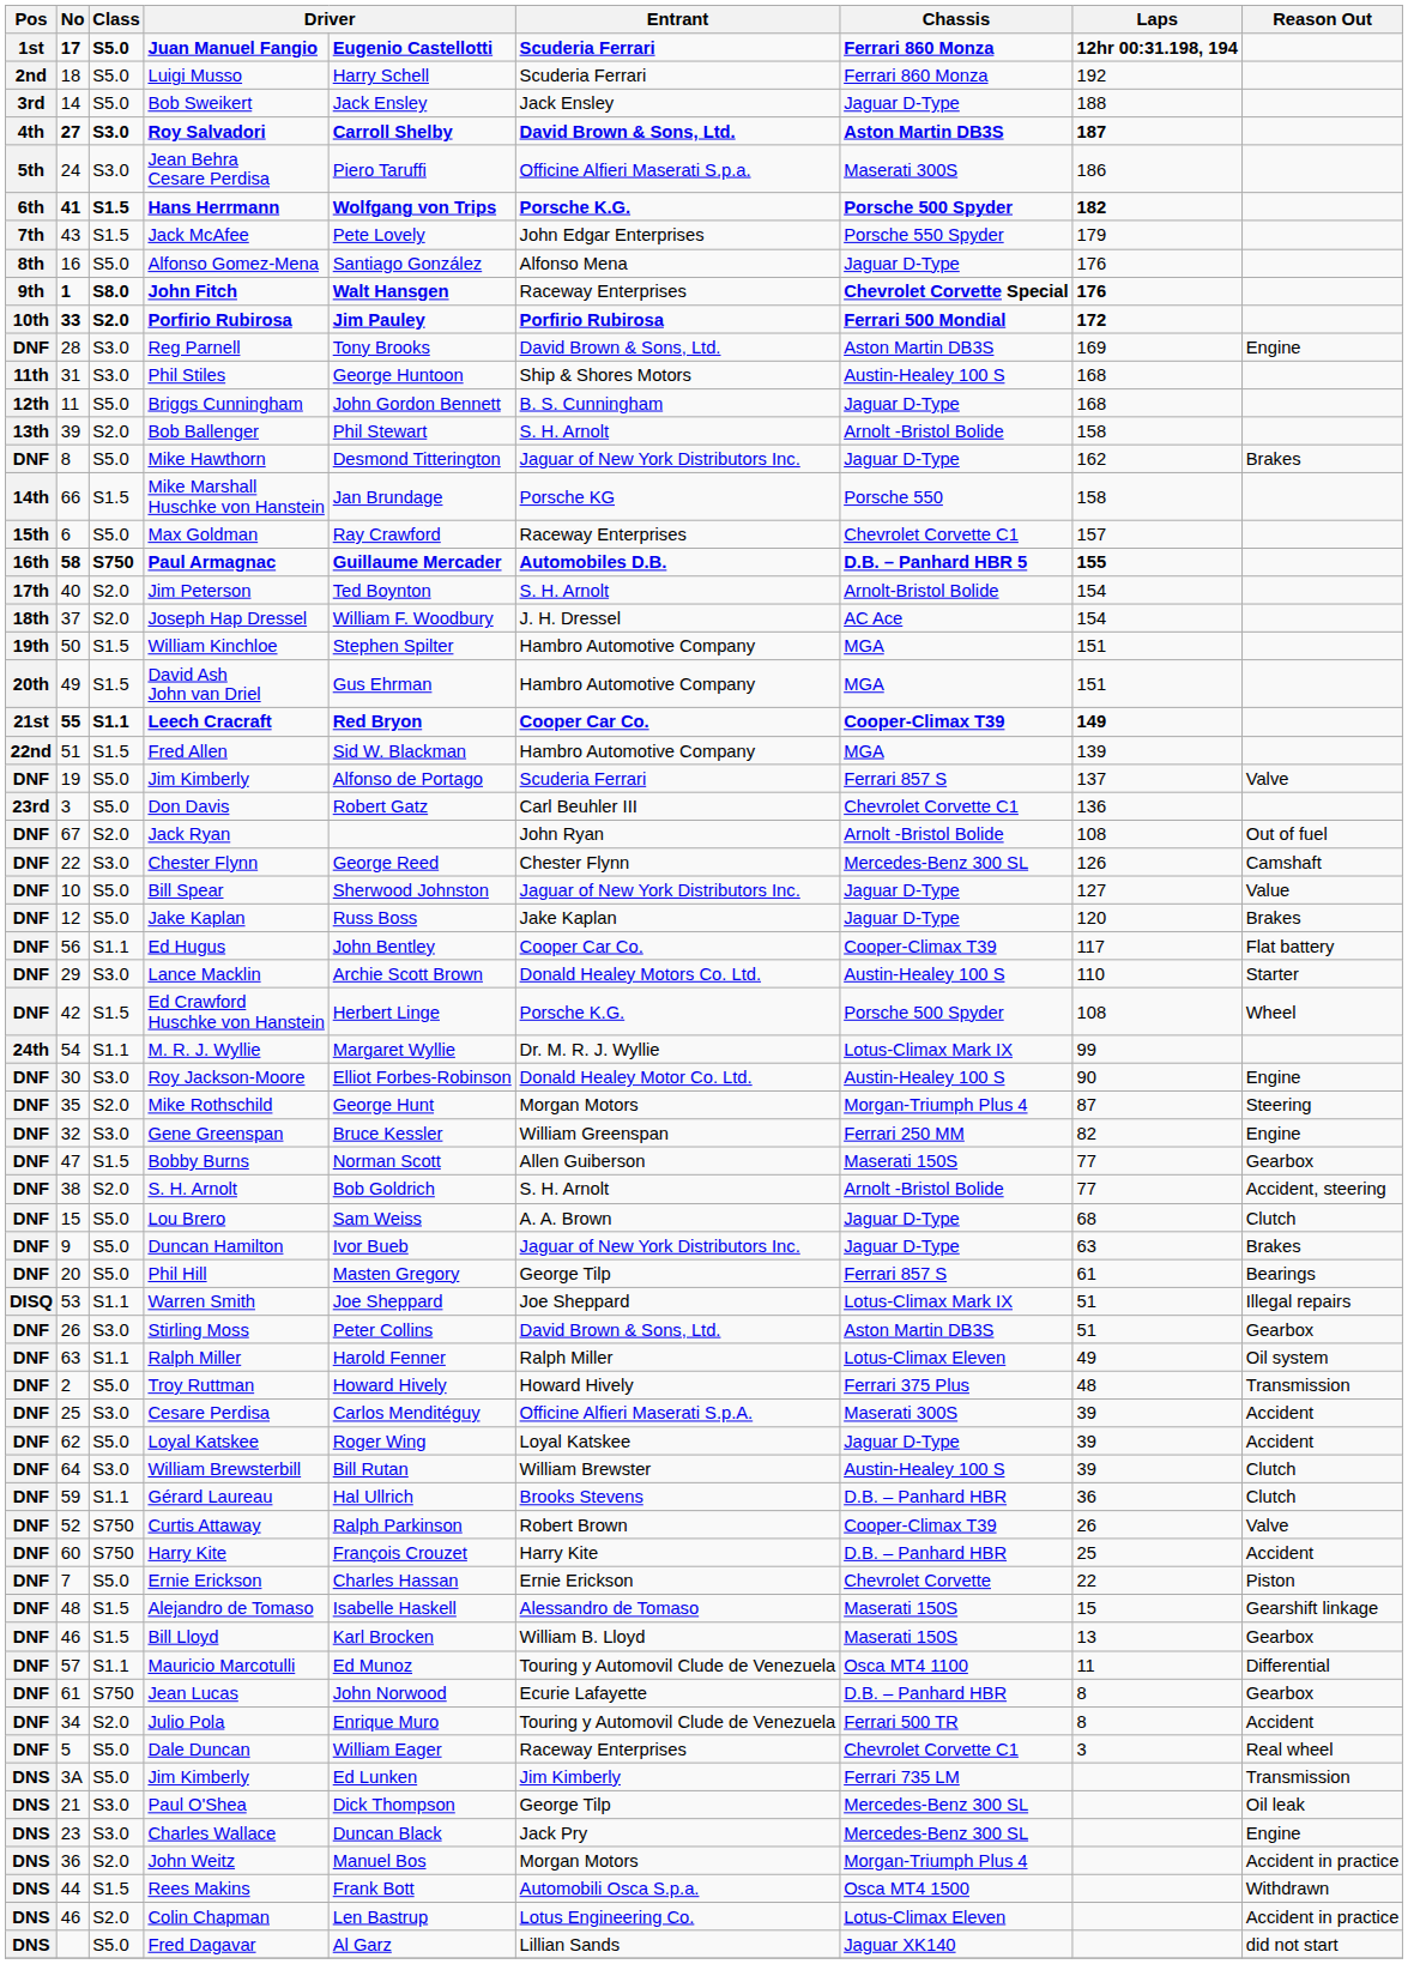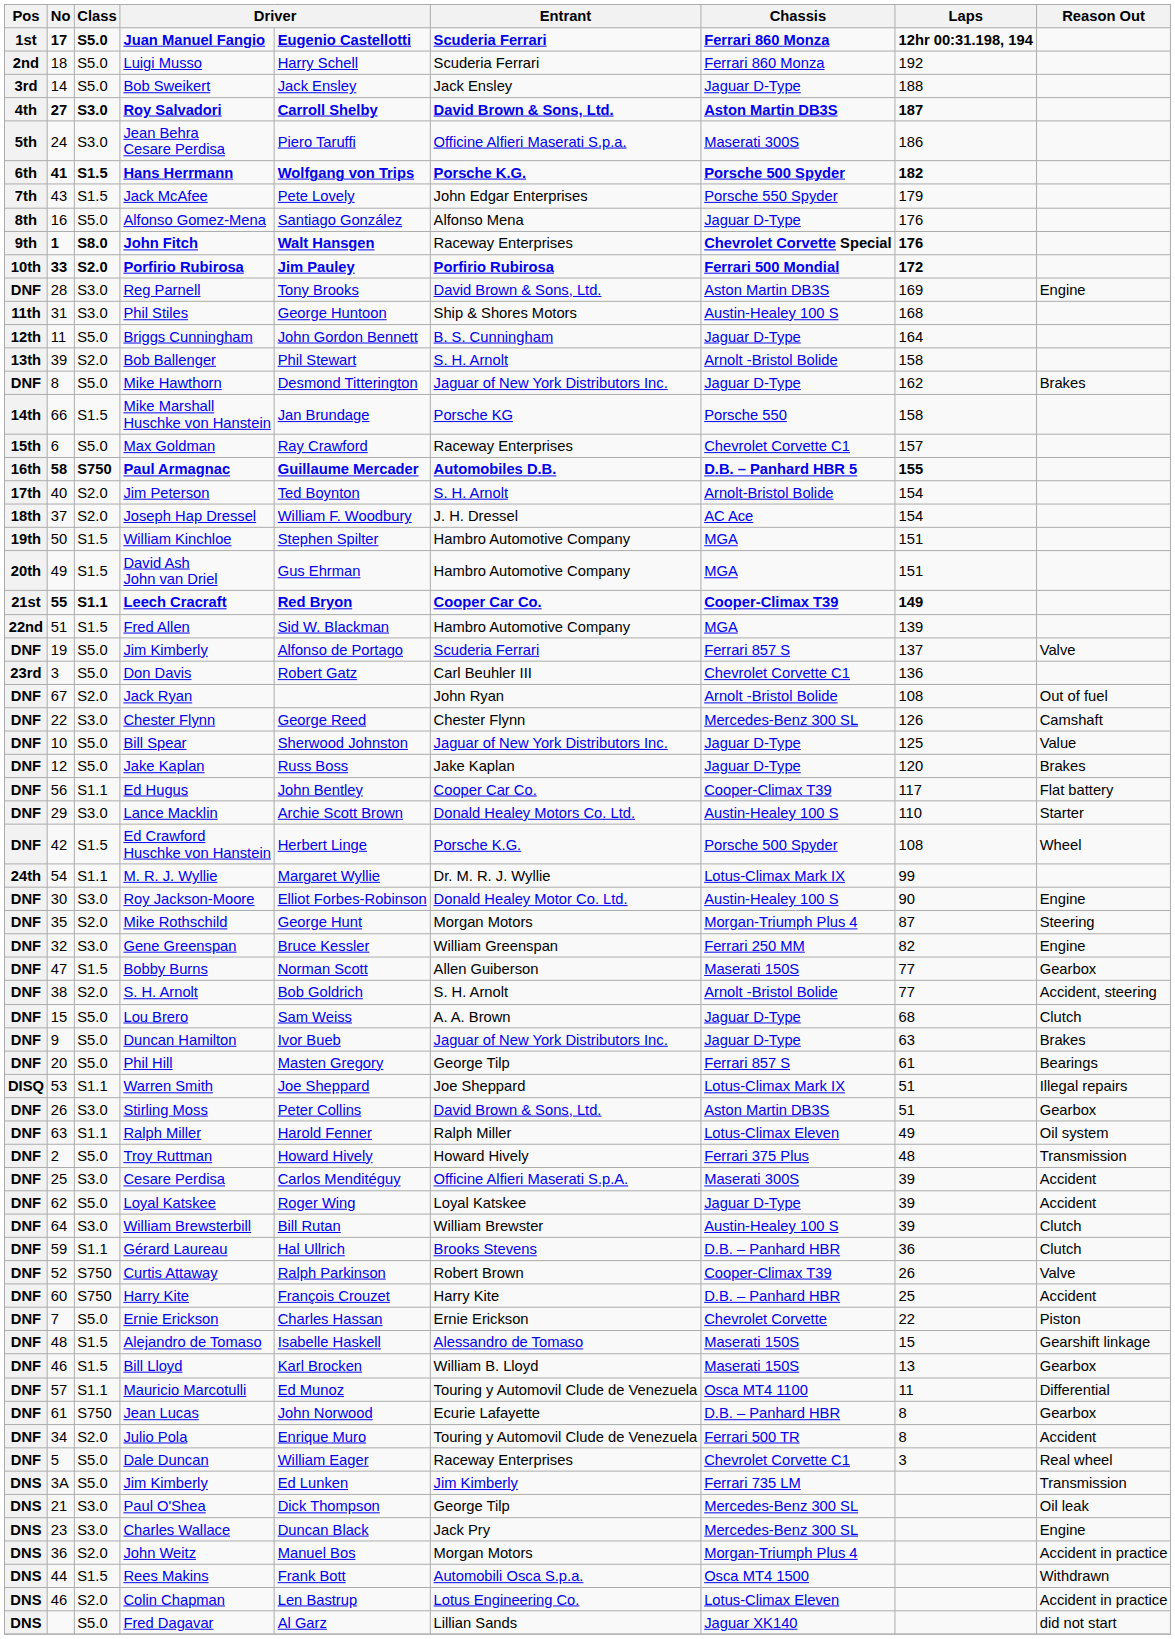Briggs Cunningham | Laps: 168 -> 164
Bill Spear | Laps: 127 -> 125
